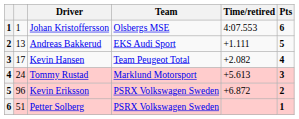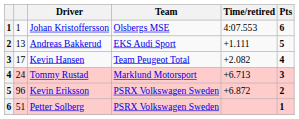Tommy Rustad | Time/retired: +5.613 -> +6.713
